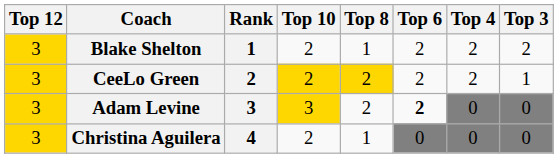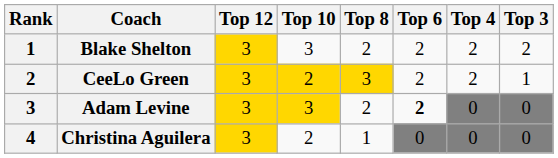columns swapped: Rank <-> Top 12
Blake Shelton | Top 10: 2 -> 3
Blake Shelton | Top 8: 1 -> 2
CeeLo Green | Top 8: 2 -> 3
